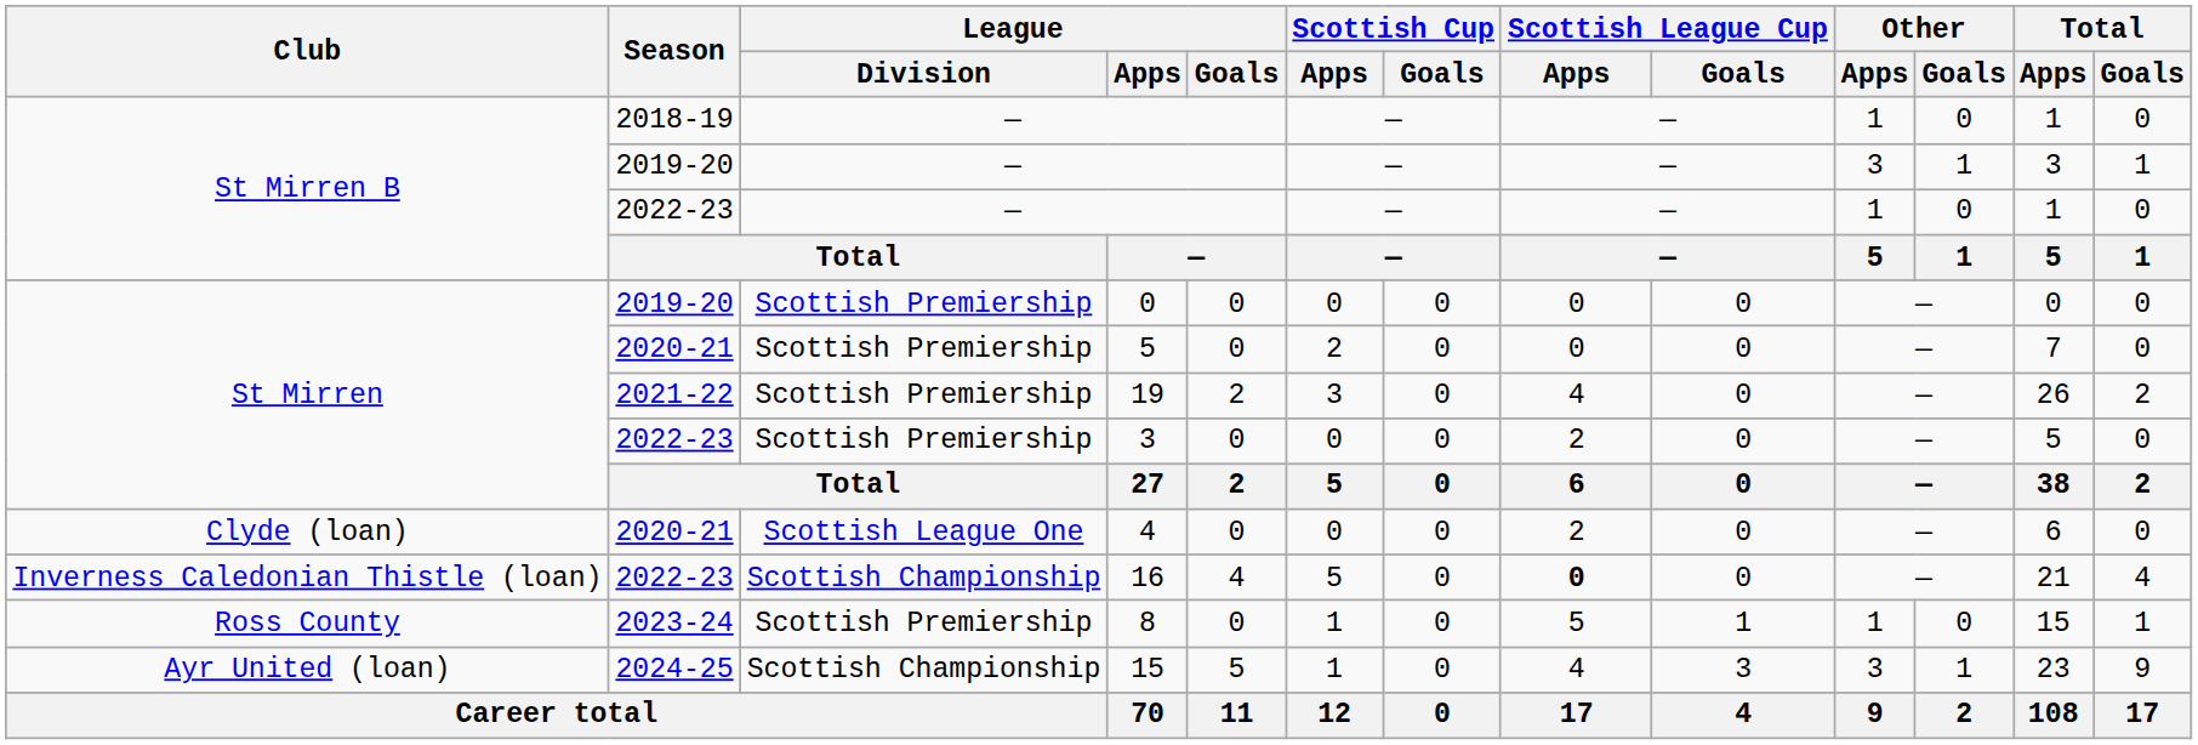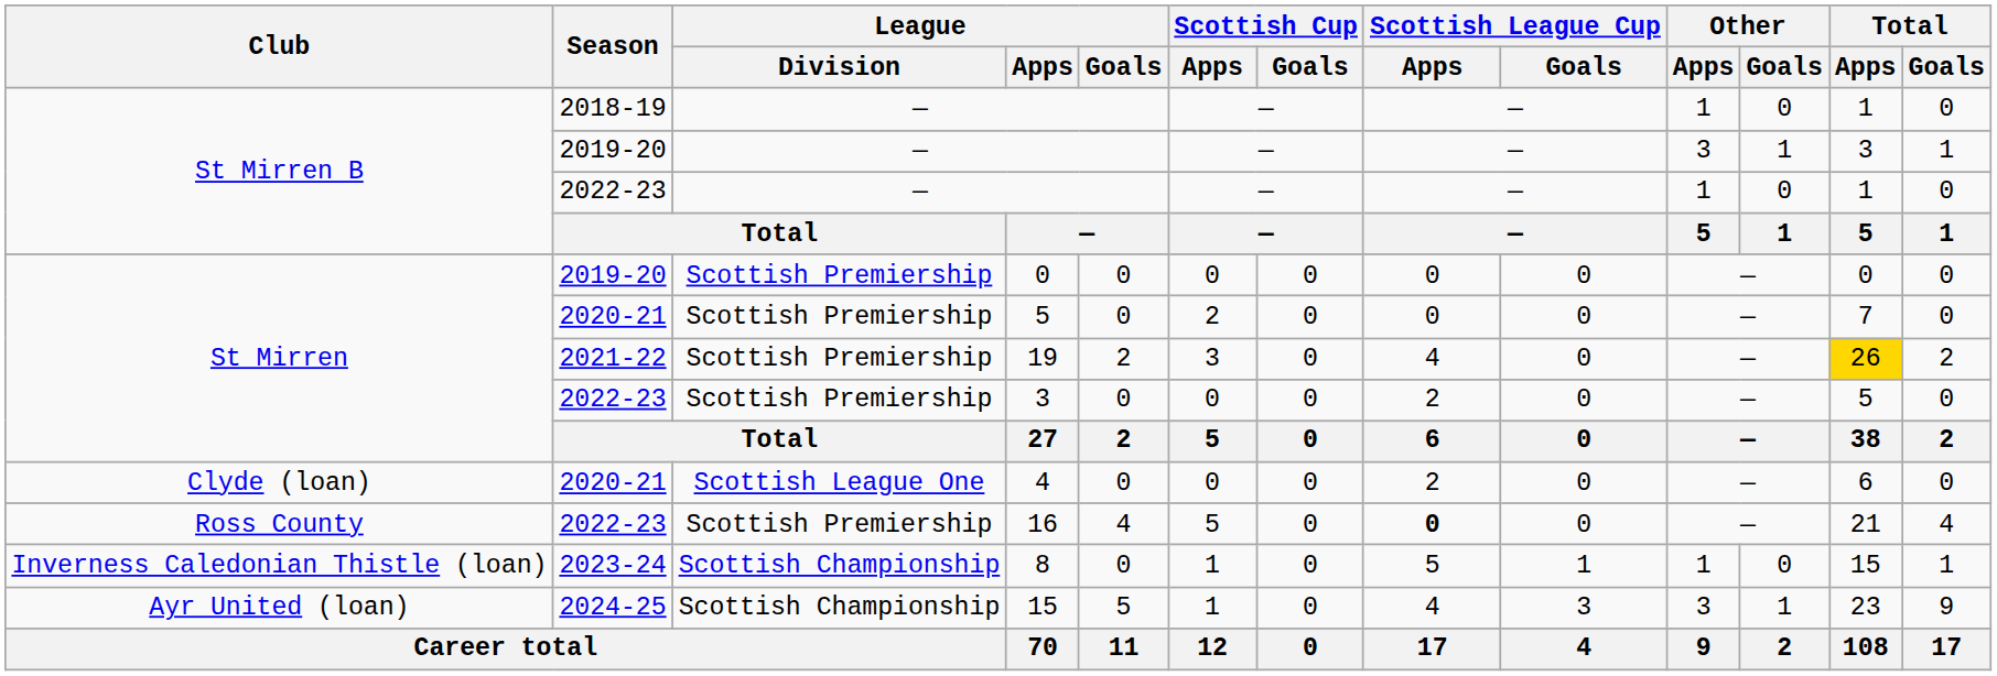19 | Total / Apps: no background -> gold background
16 | Club: Inverness Caledonian Thistle (loan) -> Ross County
16 | League / Division: Scottish Championship -> Scottish Premiership
8 | Club: Ross County -> Inverness Caledonian Thistle (loan)
8 | League / Division: Scottish Premiership -> Scottish Championship
